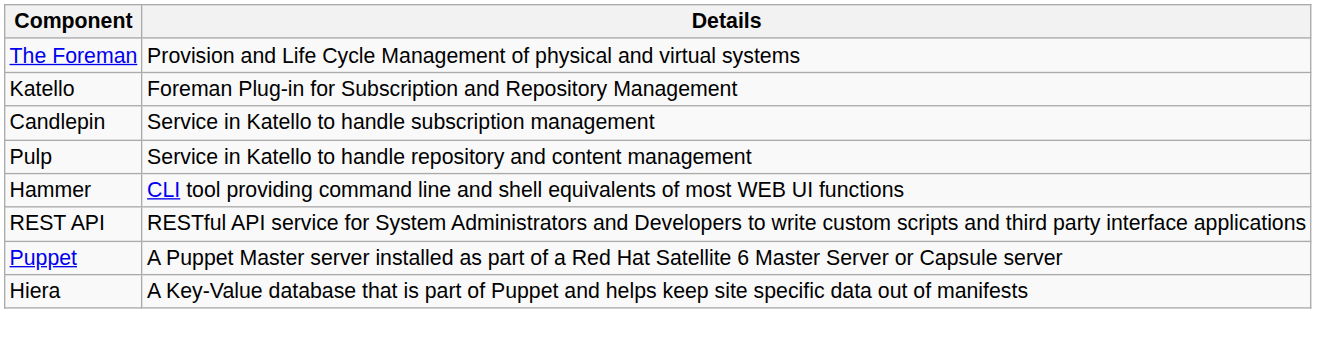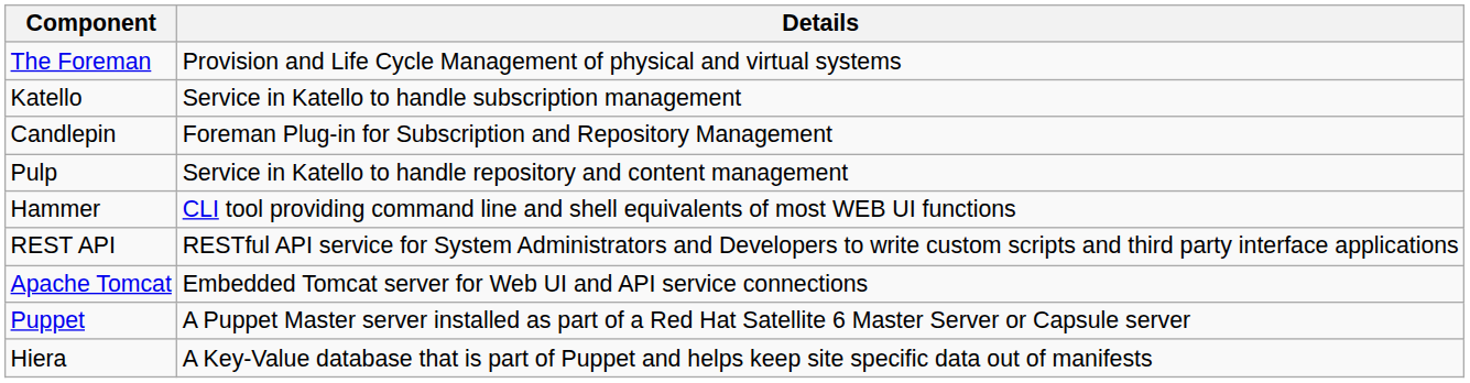Katello | Details: Foreman Plug-in for Subscription and Repository Management -> Service in Katello to handle subscription management
Candlepin | Details: Service in Katello to handle subscription management -> Foreman Plug-in for Subscription and Repository Management
+ row: Apache Tomcat | Embedded Tomcat server for Web UI and API service connections
